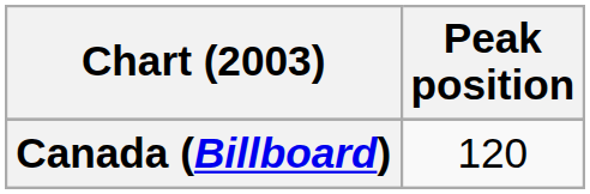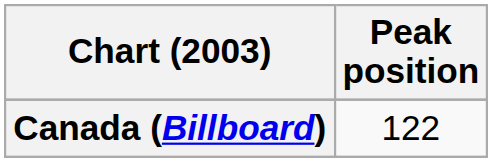Canada (Billboard) | Peak position: 120 -> 122
